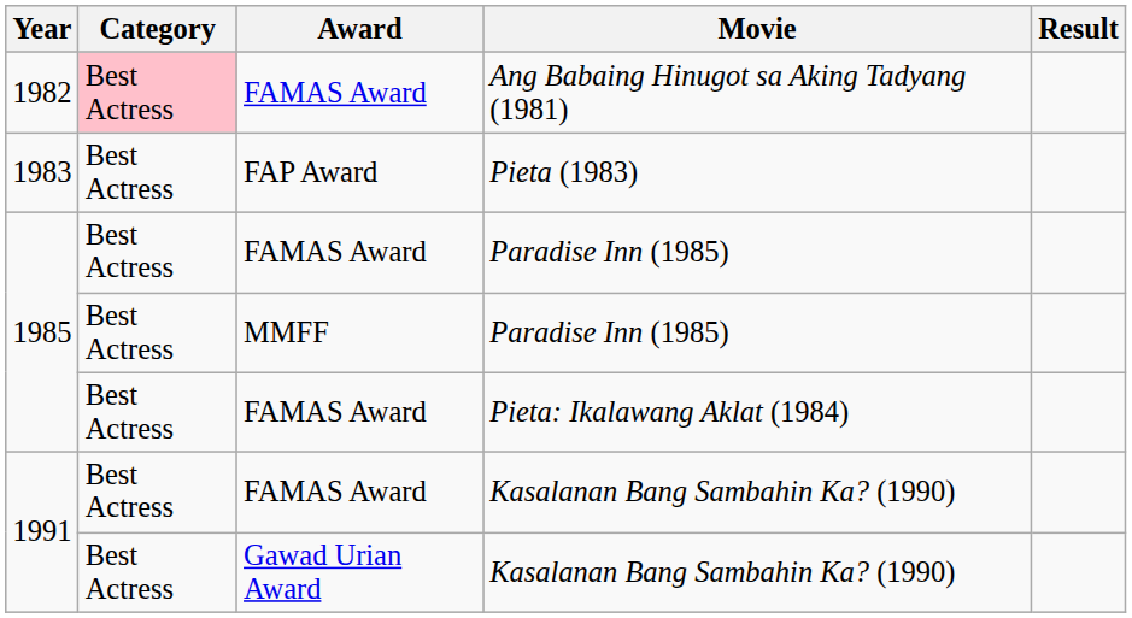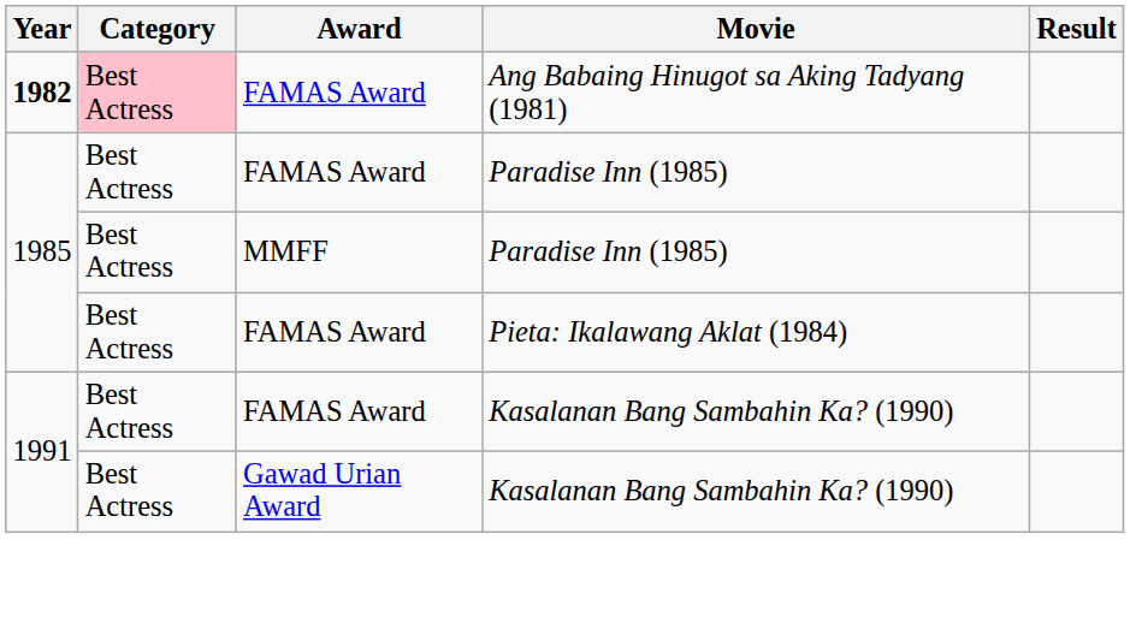Ang Babaing Hinugot sa Aking Tadyang (1981) | Year: normal -> bold
- row: 1983 | Best Actress | FAP Award | Pieta (1983)
